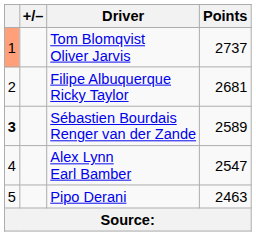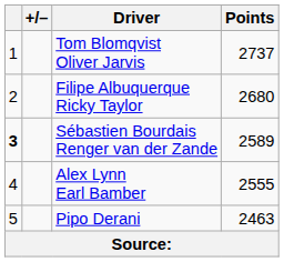Tom Blomqvist Oliver Jarvis | column 1: lightsalmon background -> no background
Filipe Albuquerque Ricky Taylor | Points: 2681 -> 2680
Alex Lynn Earl Bamber | Points: 2547 -> 2555
